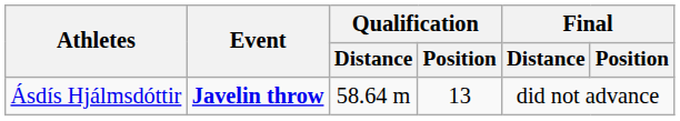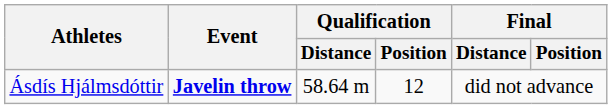Ásdís Hjálmsdóttir | Qualification / Position: 13 -> 12
